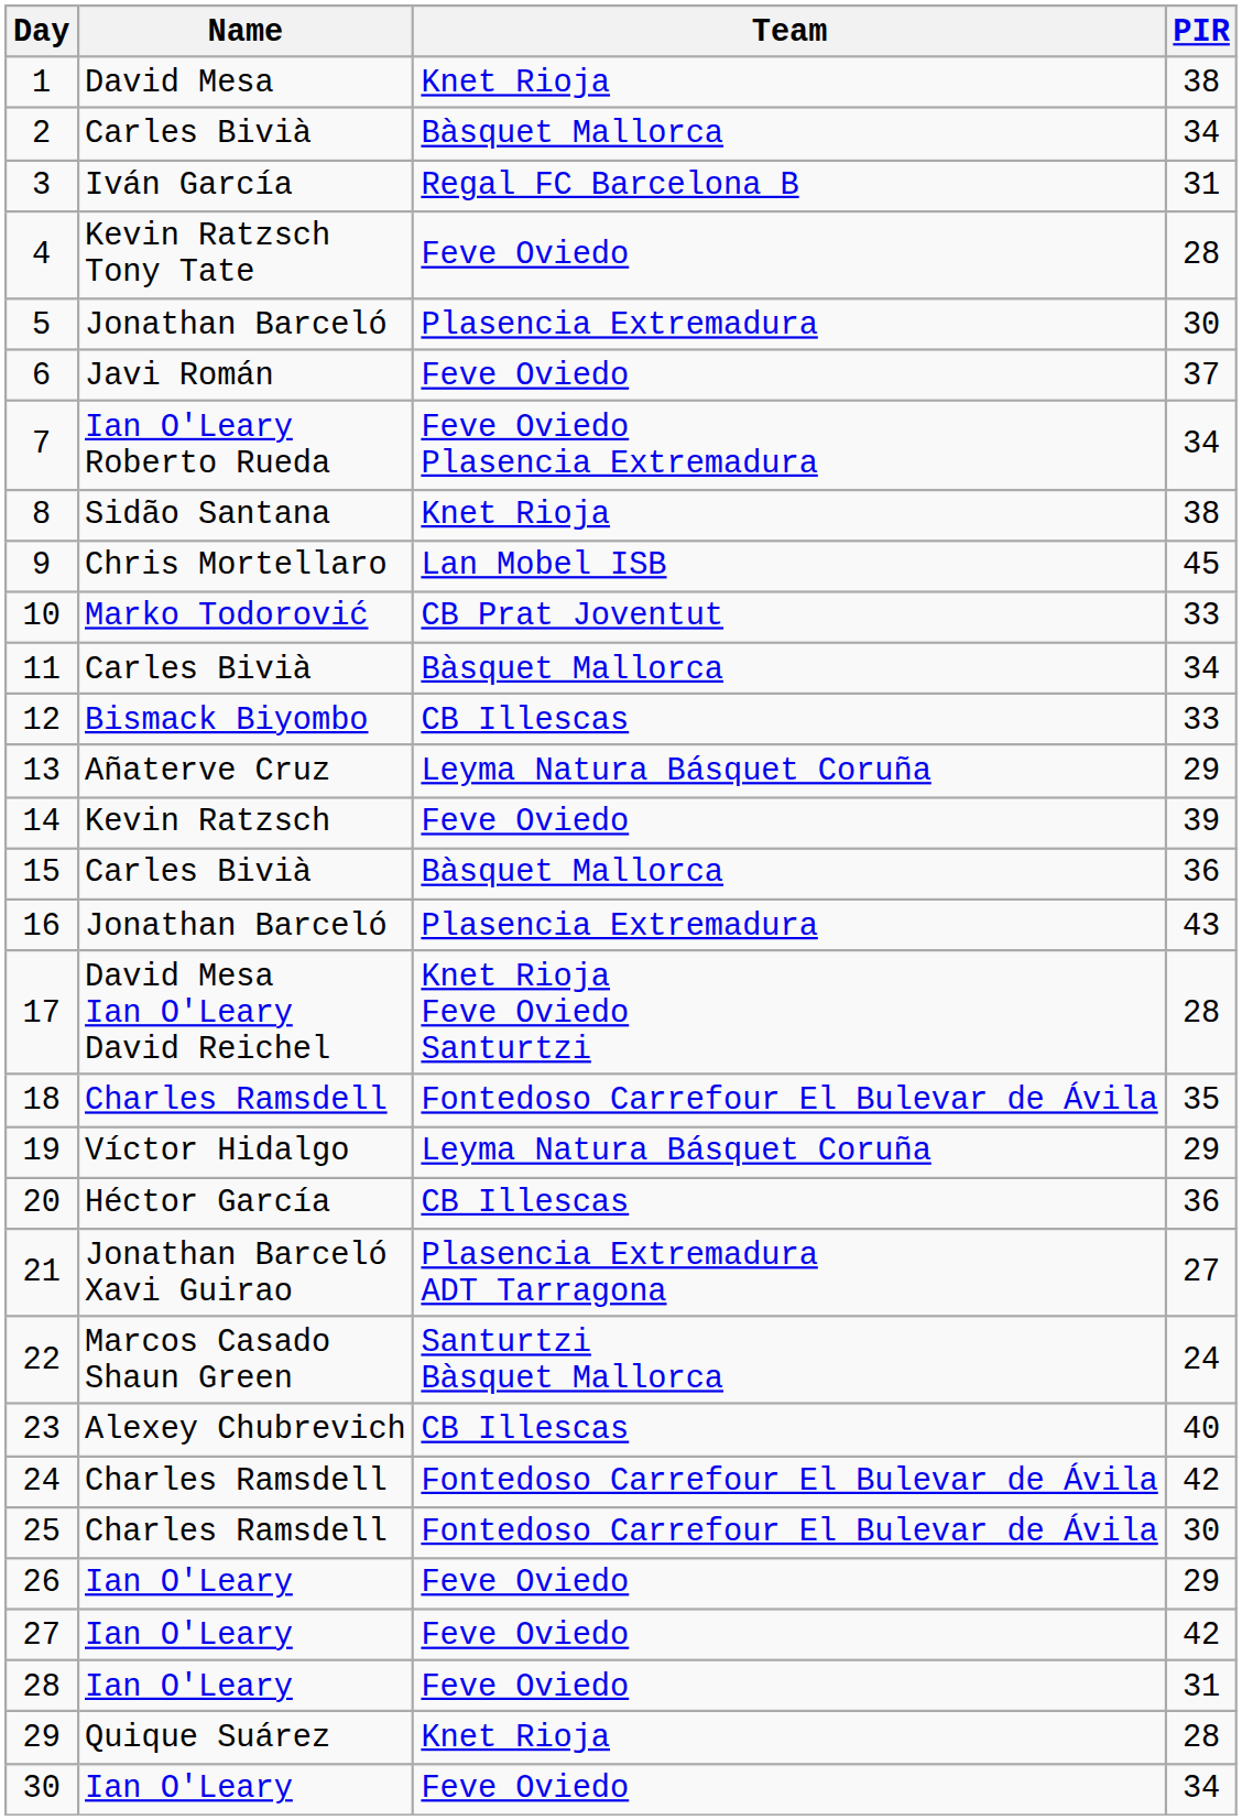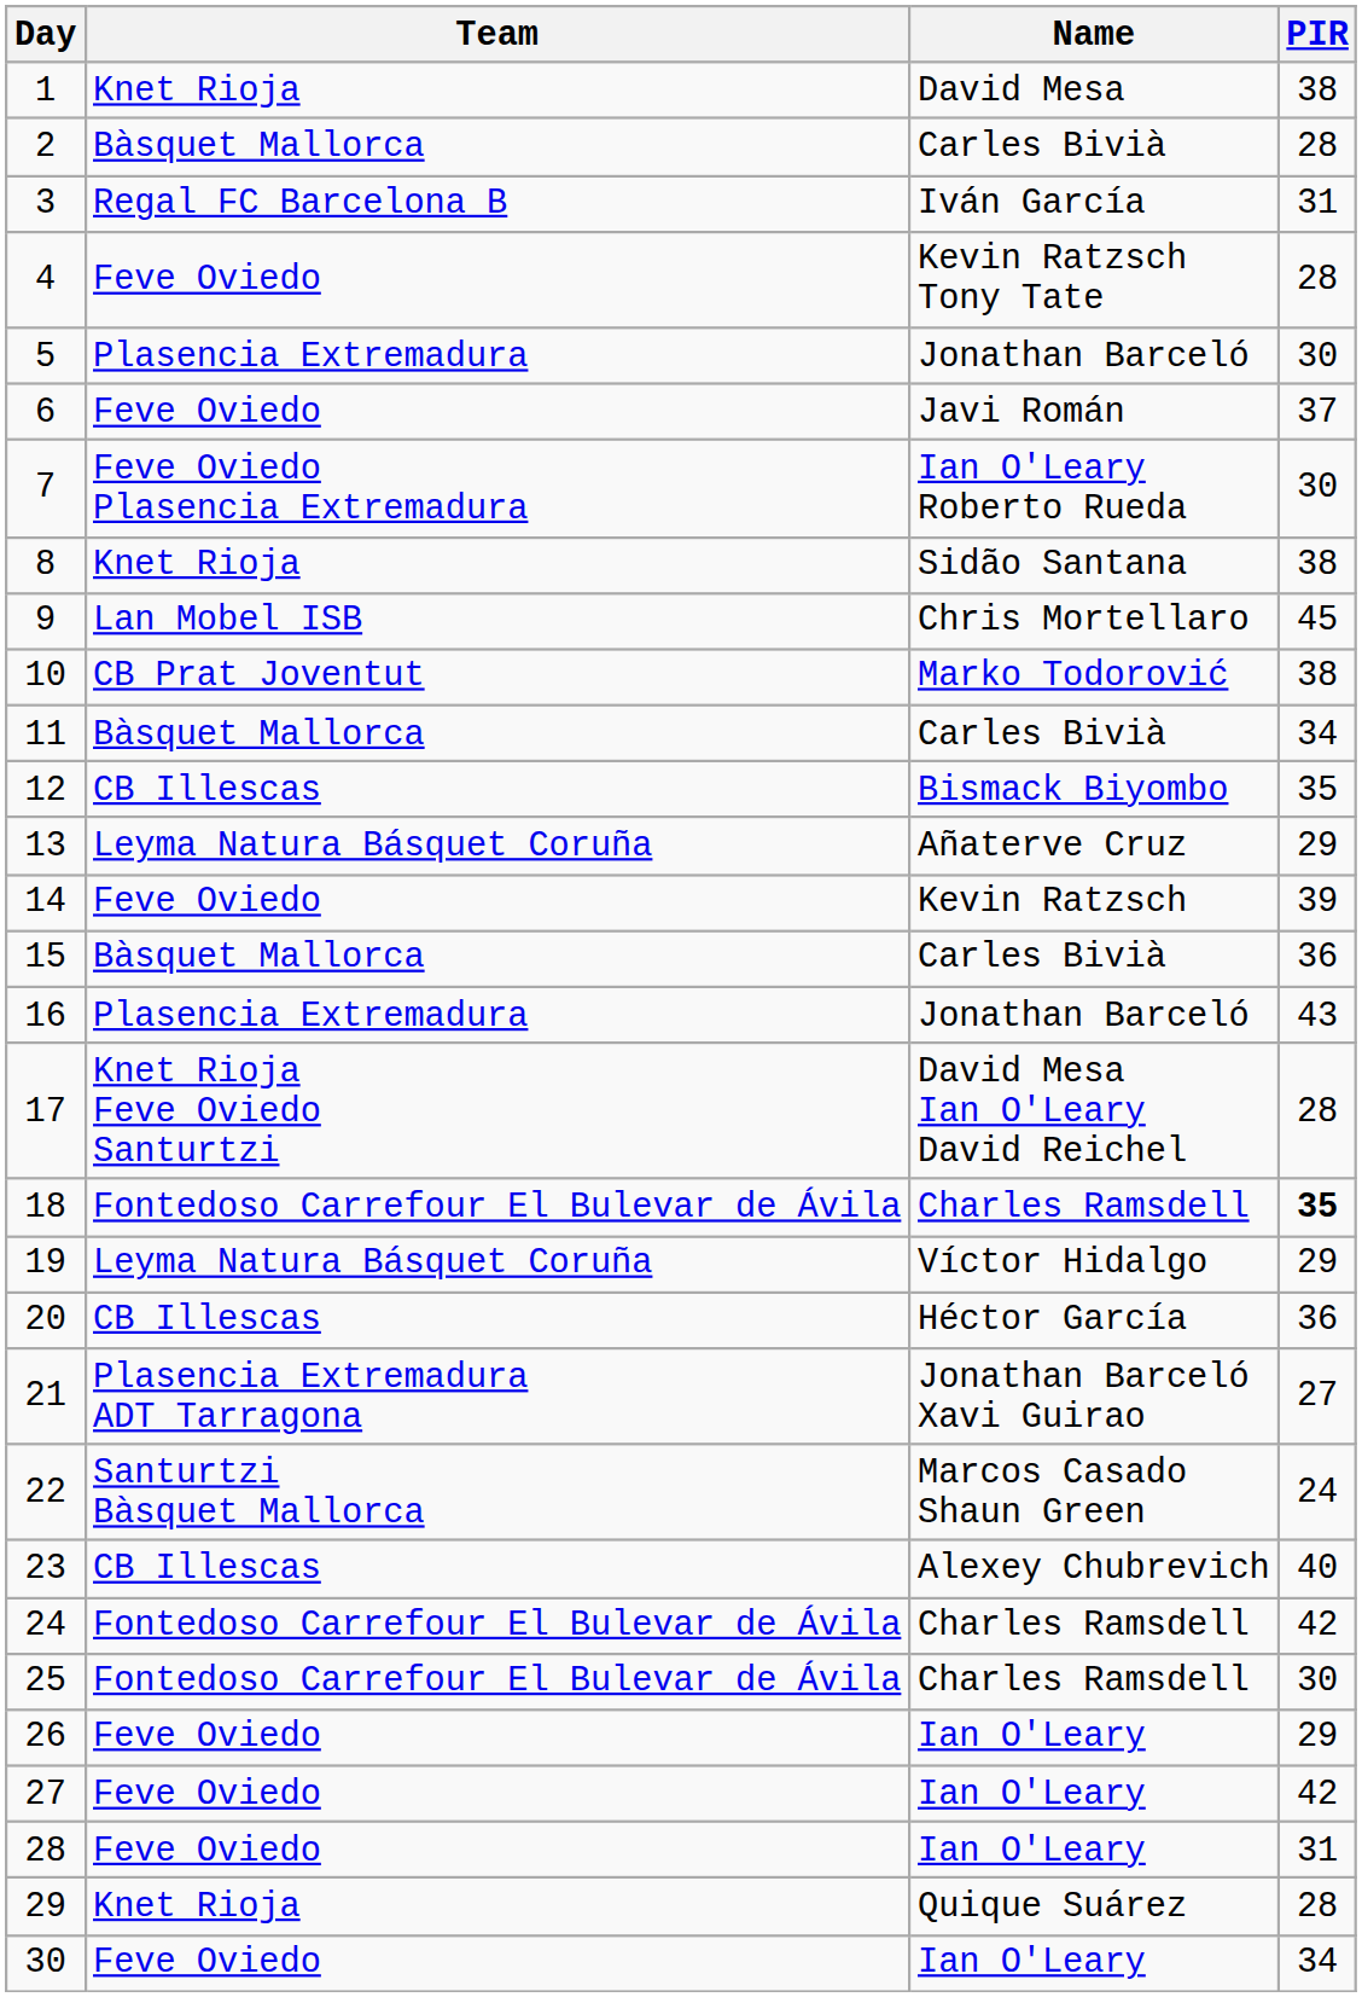columns swapped: Name <-> Team
2 | PIR: 34 -> 28
7 | PIR: 34 -> 30
10 | PIR: 33 -> 38
12 | PIR: 33 -> 35
18 | PIR: normal -> bold
